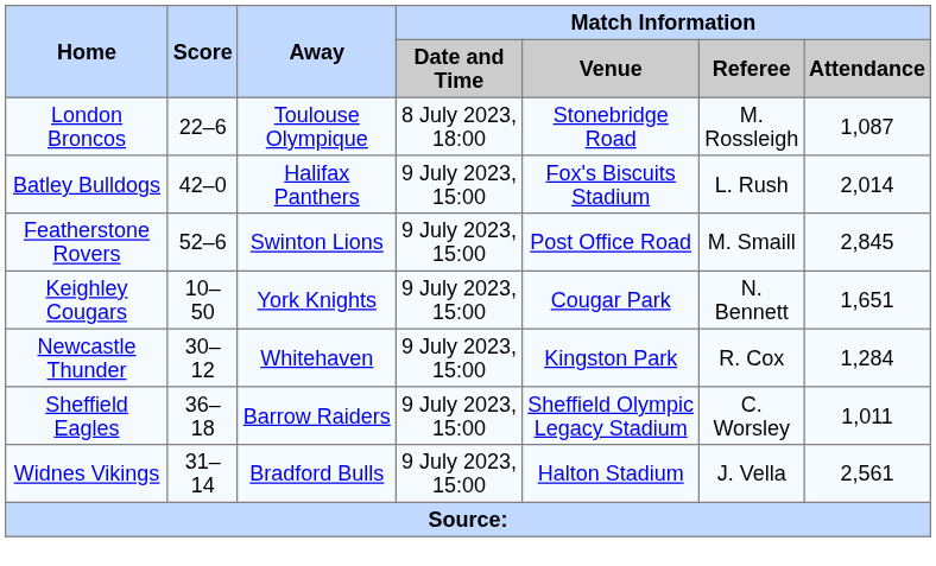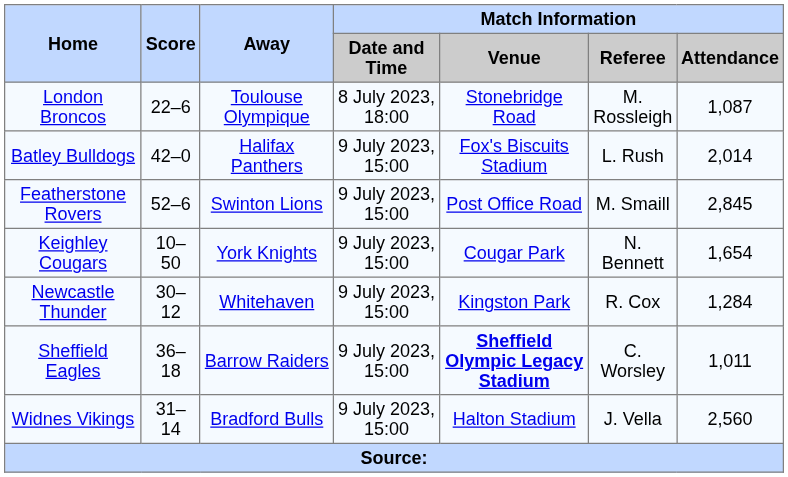Keighley Cougars | Match Information / Attendance: 1,651 -> 1,654
Sheffield Eagles | Match Information / Venue: normal -> bold
Widnes Vikings | Match Information / Attendance: 2,561 -> 2,560
